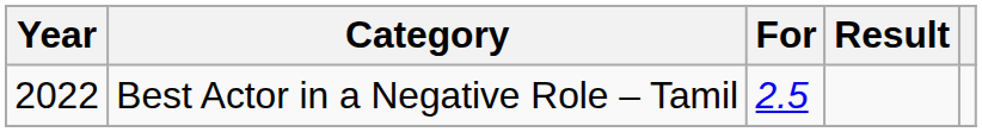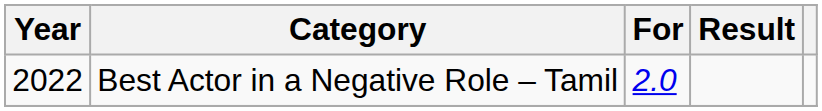Best Actor in a Negative Role – Tamil | For: 2.5 -> 2.0
